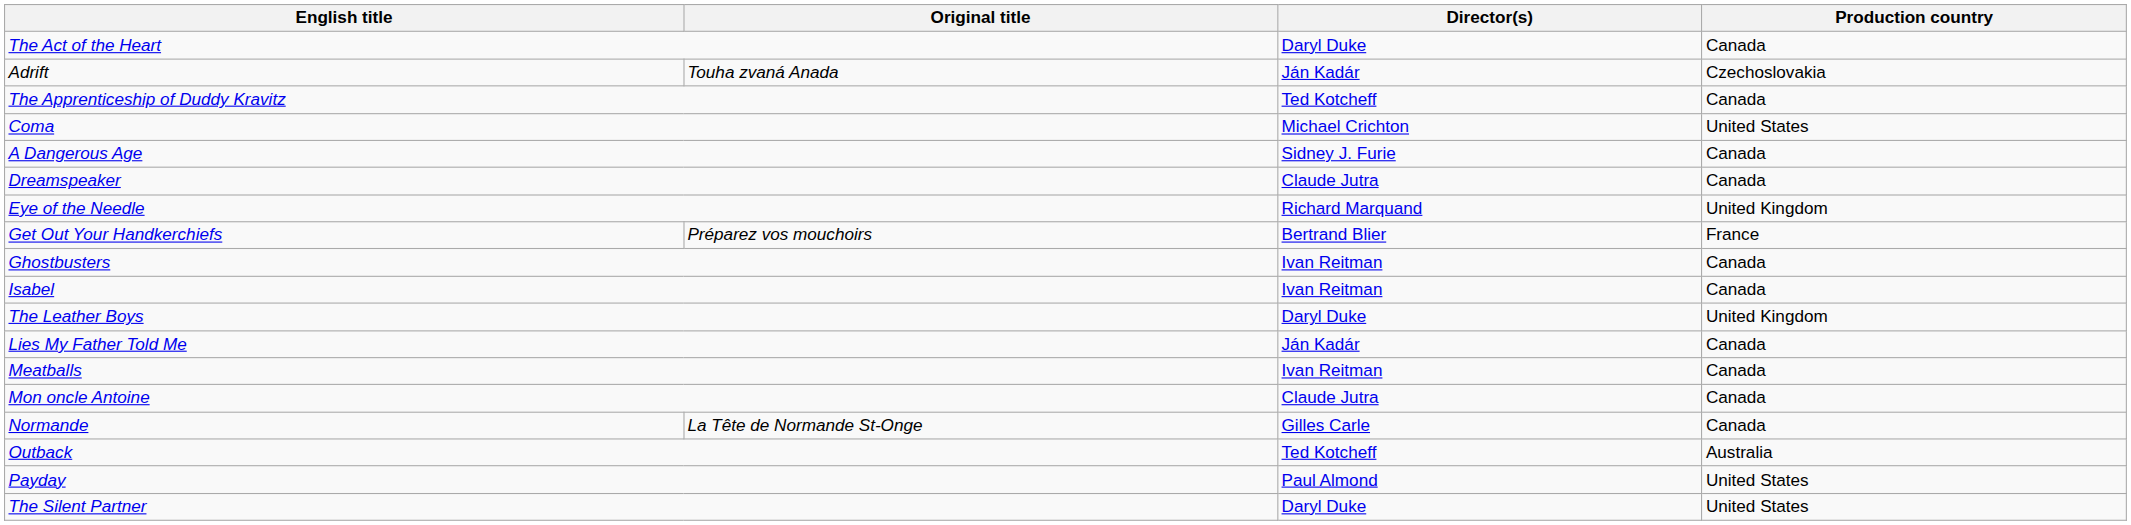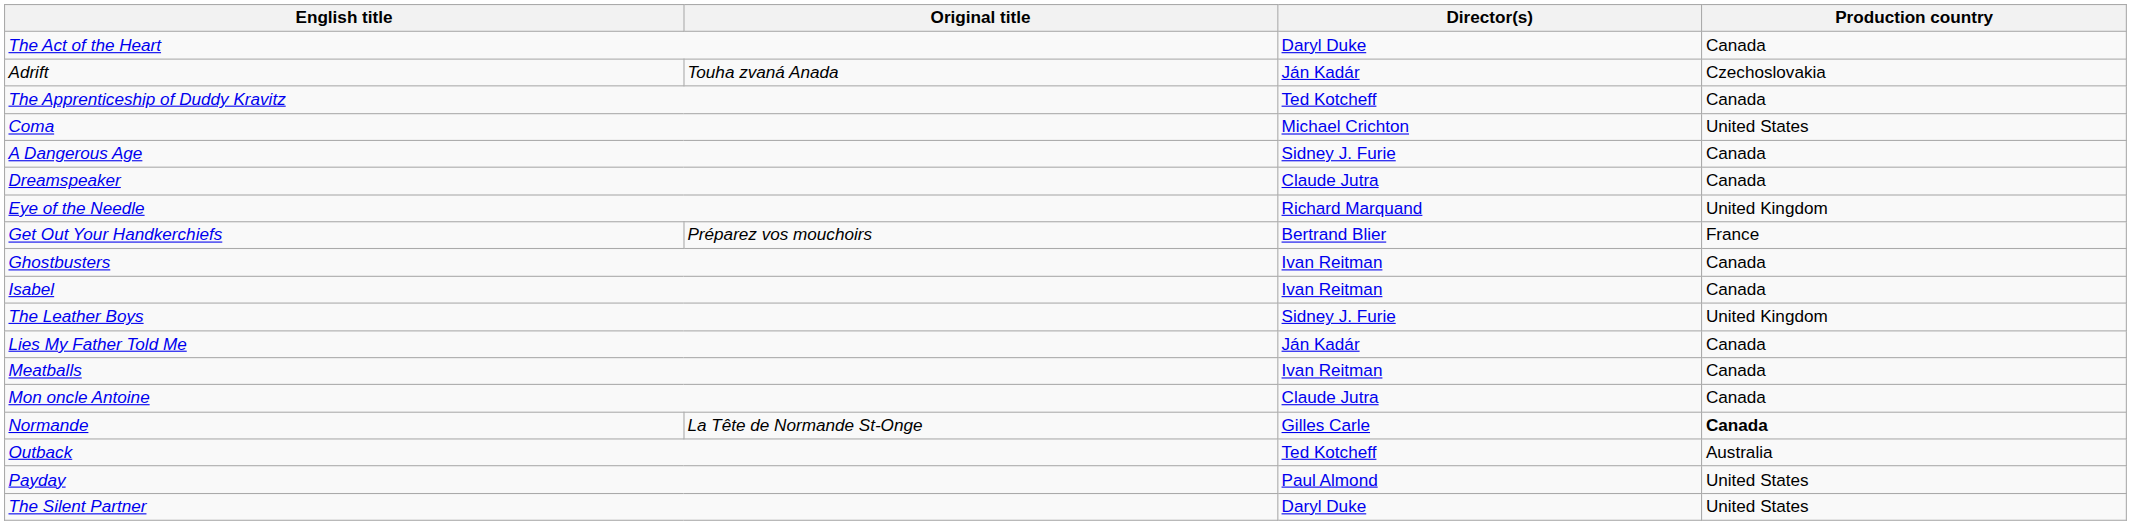The Leather Boys | Director(s): Daryl Duke -> Sidney J. Furie
Normande | Production country: normal -> bold
